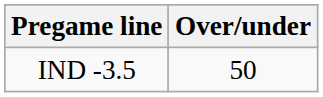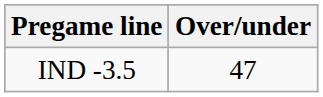IND -3.5 | Over/under: 50 -> 47
